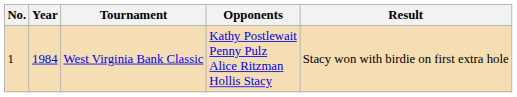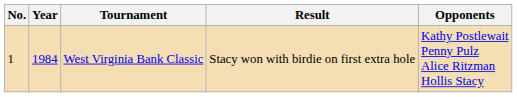columns swapped: Opponents <-> Result
